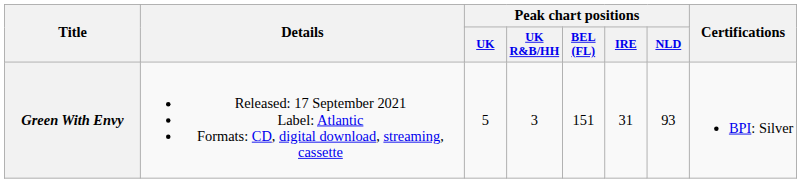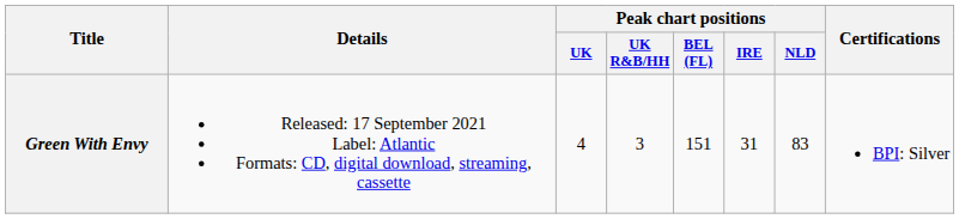Green With Envy | Peak chart positions / UK: 5 -> 4
Green With Envy | Peak chart positions / NLD: 93 -> 83
